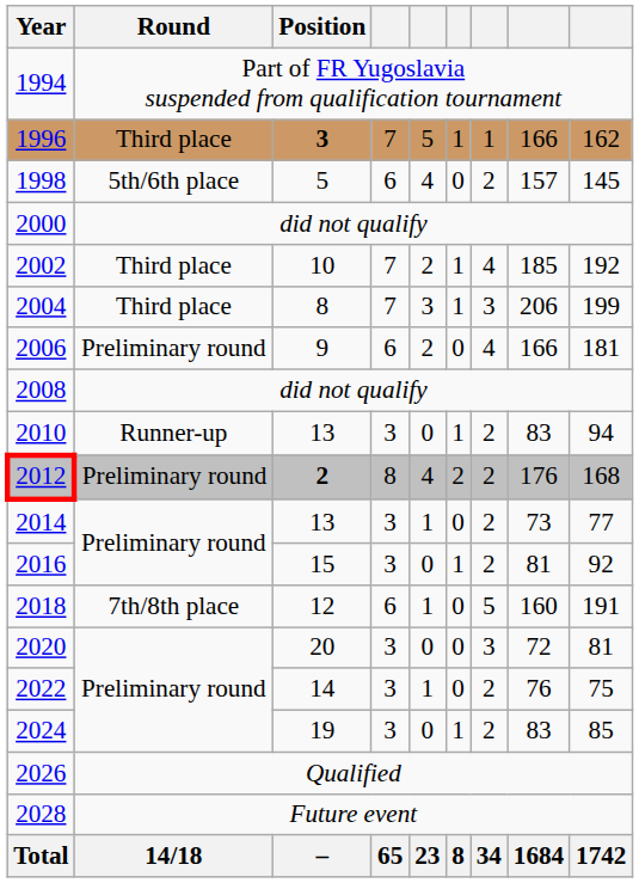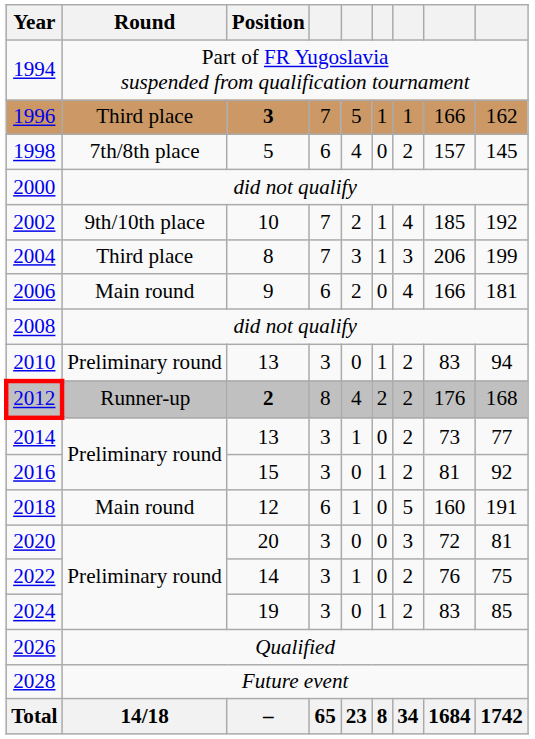1998 | Round: 5th/6th place -> 7th/8th place
2002 | Round: Third place -> 9th/10th place
2006 | Round: Preliminary round -> Main round
2010 | Round: Runner-up -> Preliminary round
2012 | Round: Preliminary round -> Runner-up
2018 | Round: 7th/8th place -> Main round
